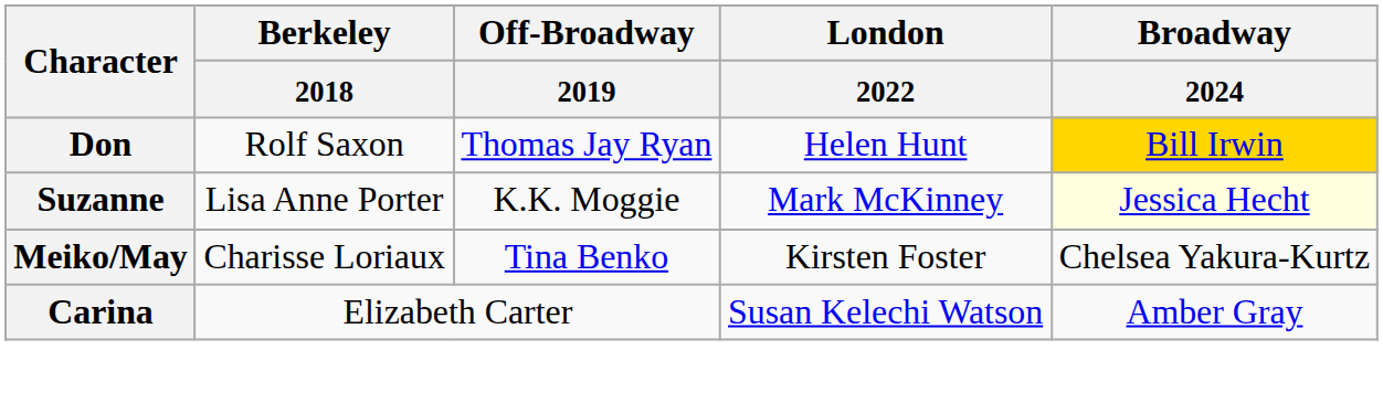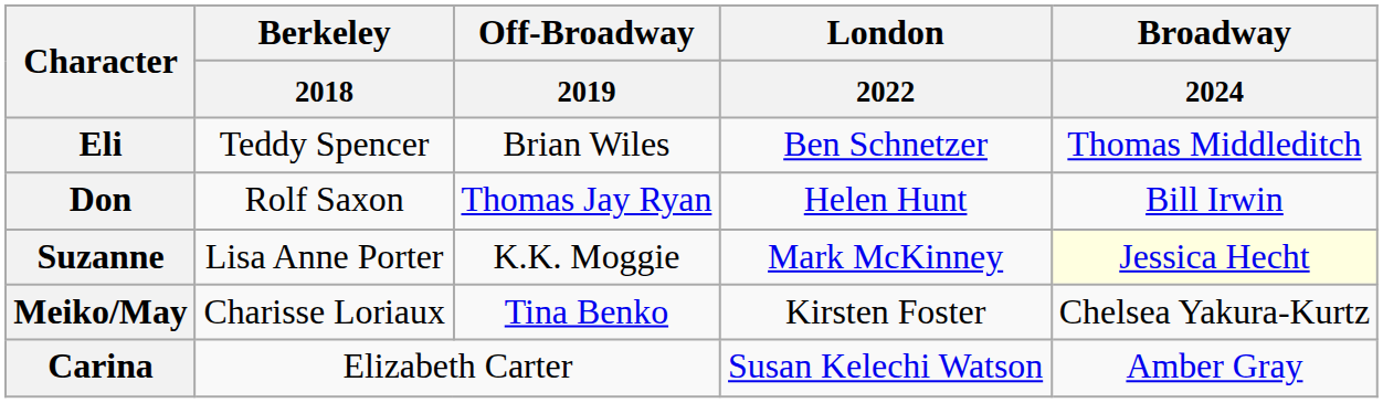+ row: Eli | Teddy Spencer | Brian Wiles | Ben Schnetzer | Thomas Middleditch
Don | Broadway / 2024: gold background -> no background
